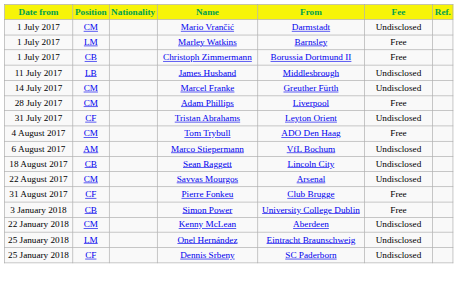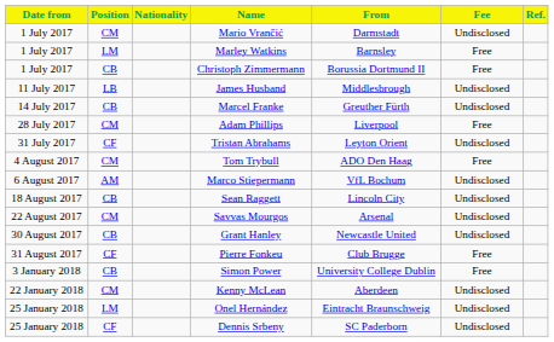Marcel Franke | Position: CM -> CB
+ row: 30 August 2017 | CB | Grant Hanley | Newcastle United | Undisclosed
